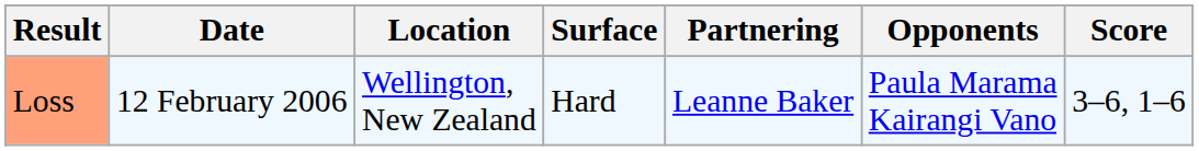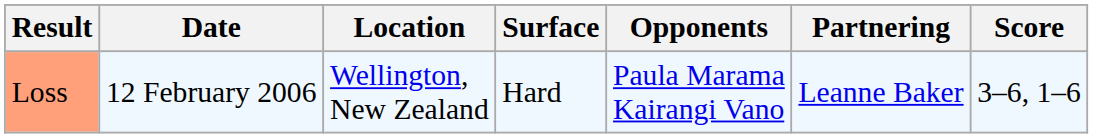columns swapped: Partnering <-> Opponents
